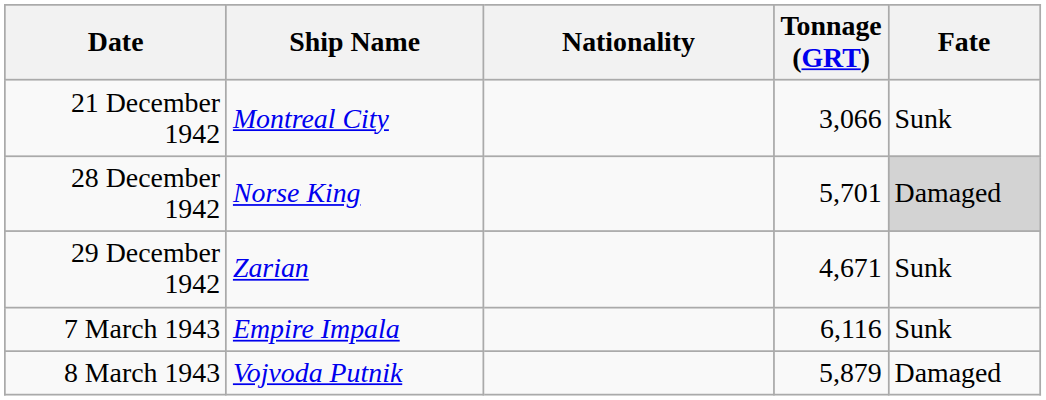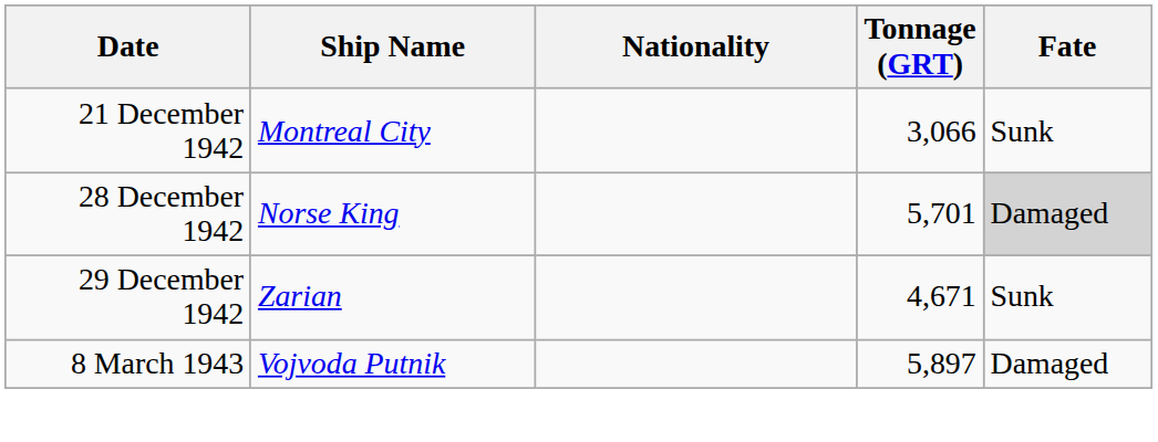- row: 7 March 1943 | Empire Impala | 6,116 | Sunk
8 March 1943 | Tonnage (GRT): 5,879 -> 5,897
